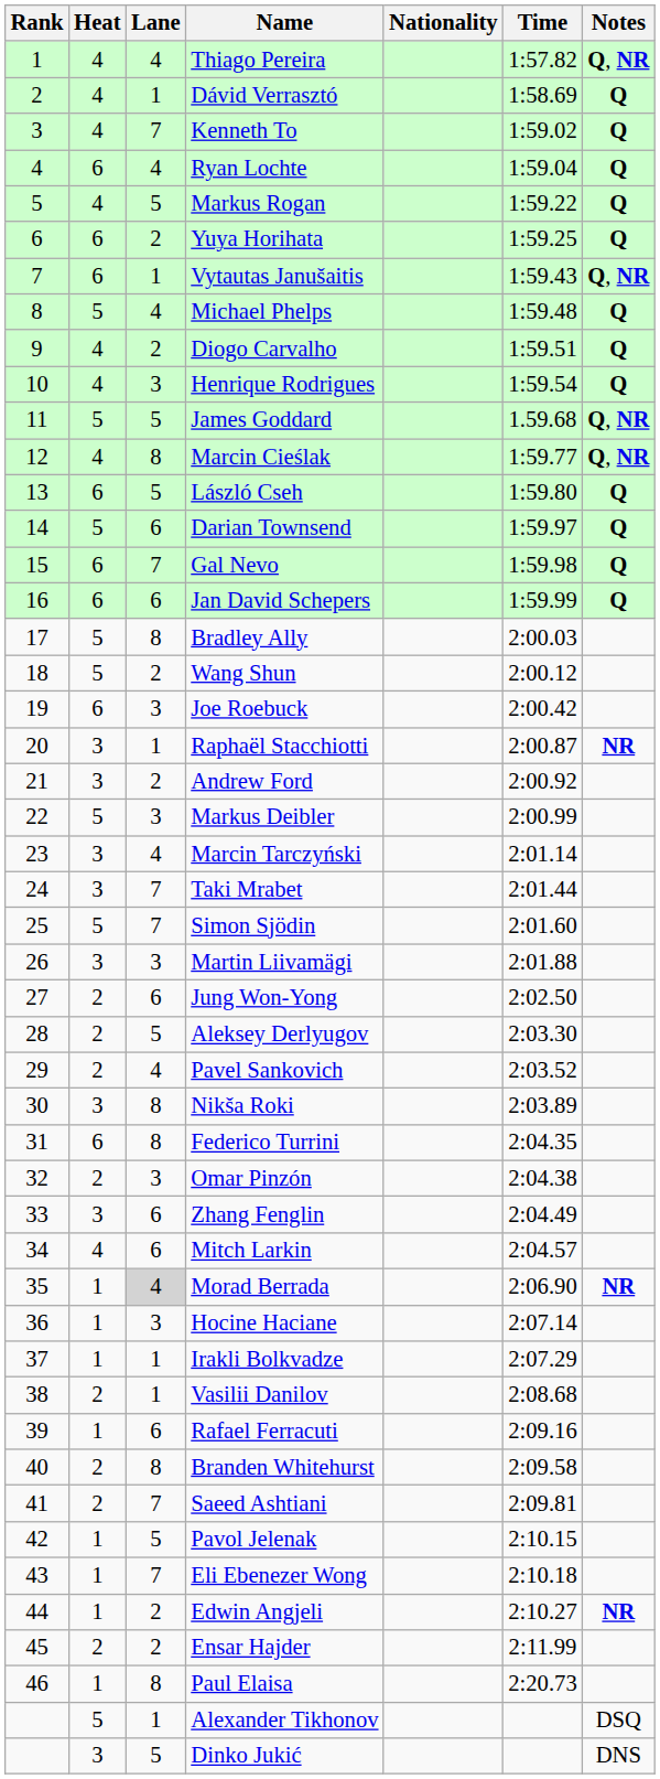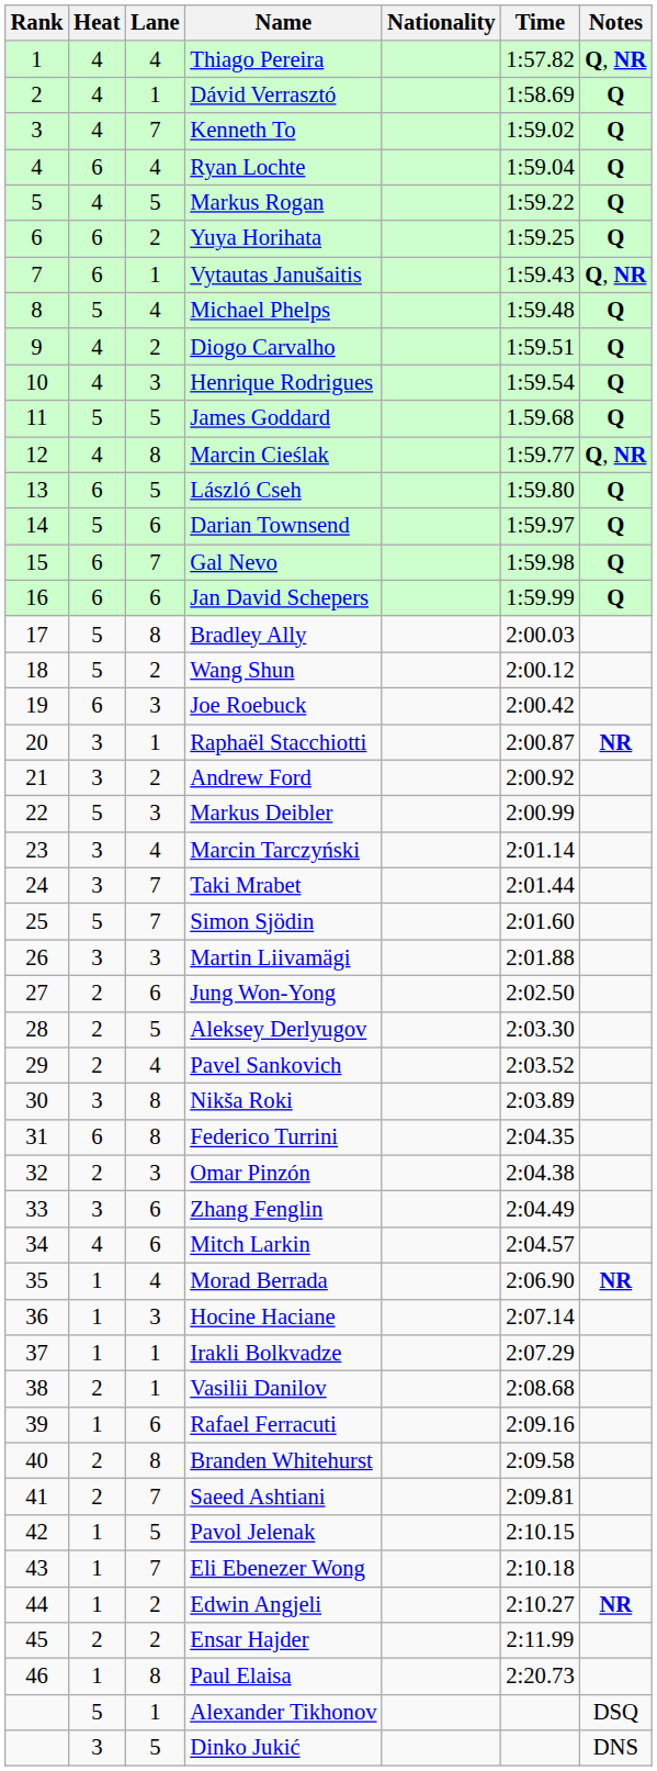James Goddard | Notes: Q, NR -> Q
Morad Berrada | Lane: lightgrey background -> no background
